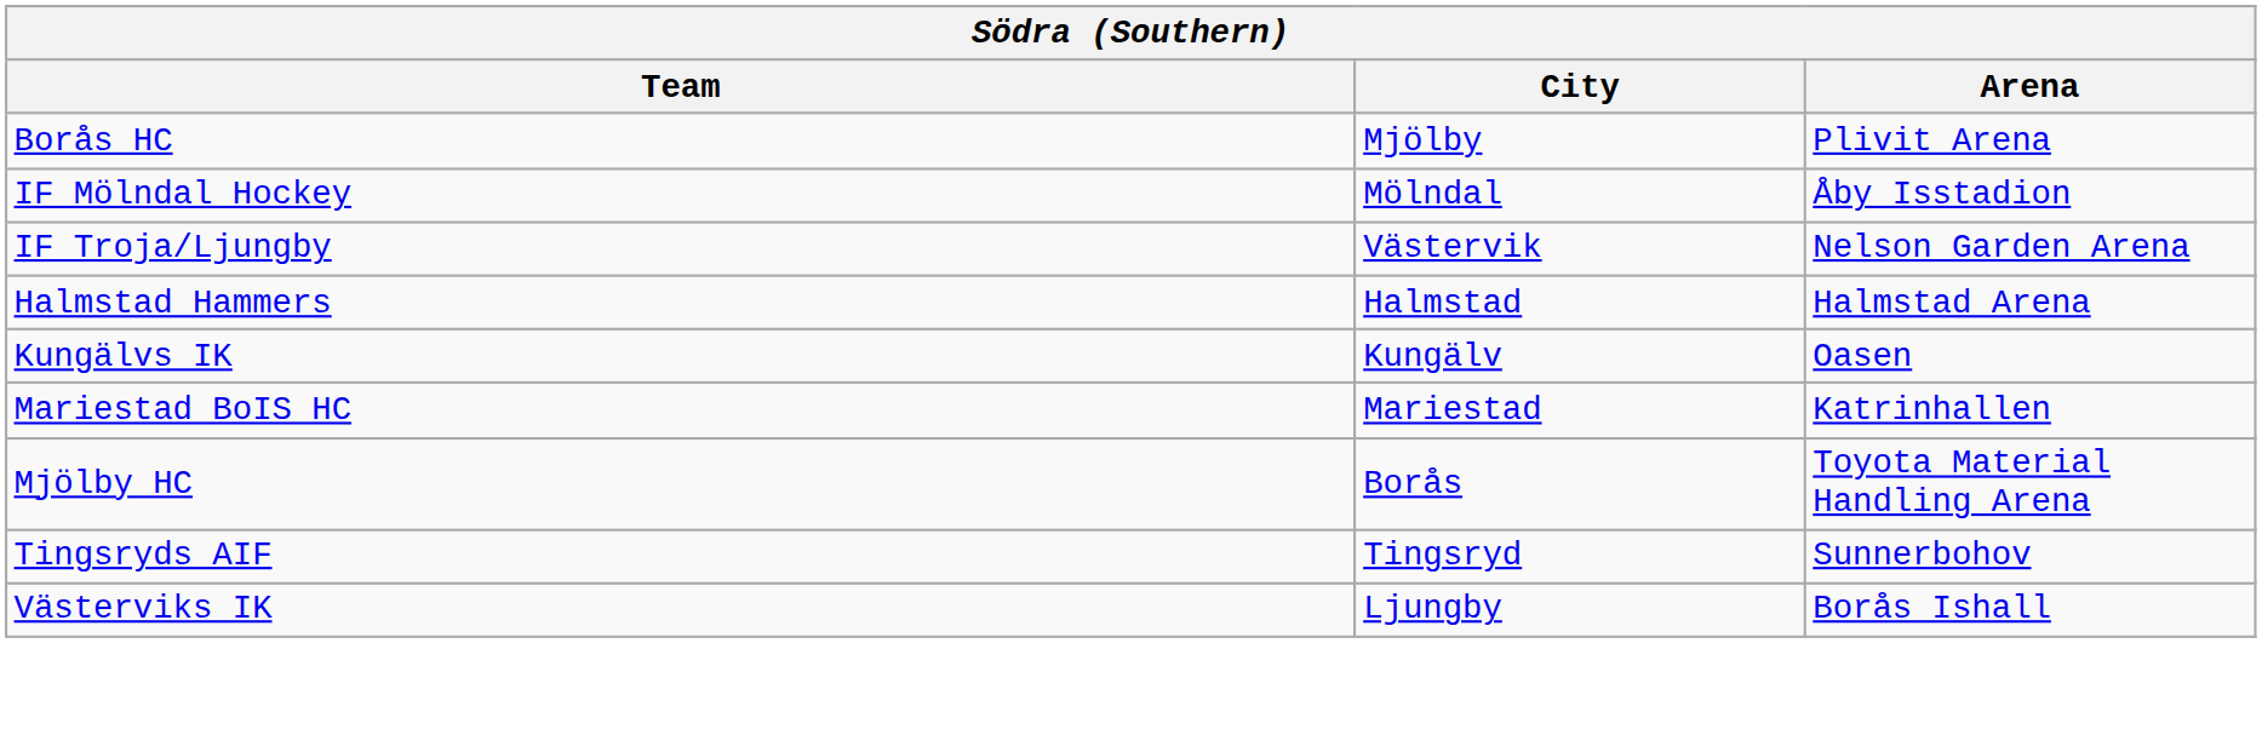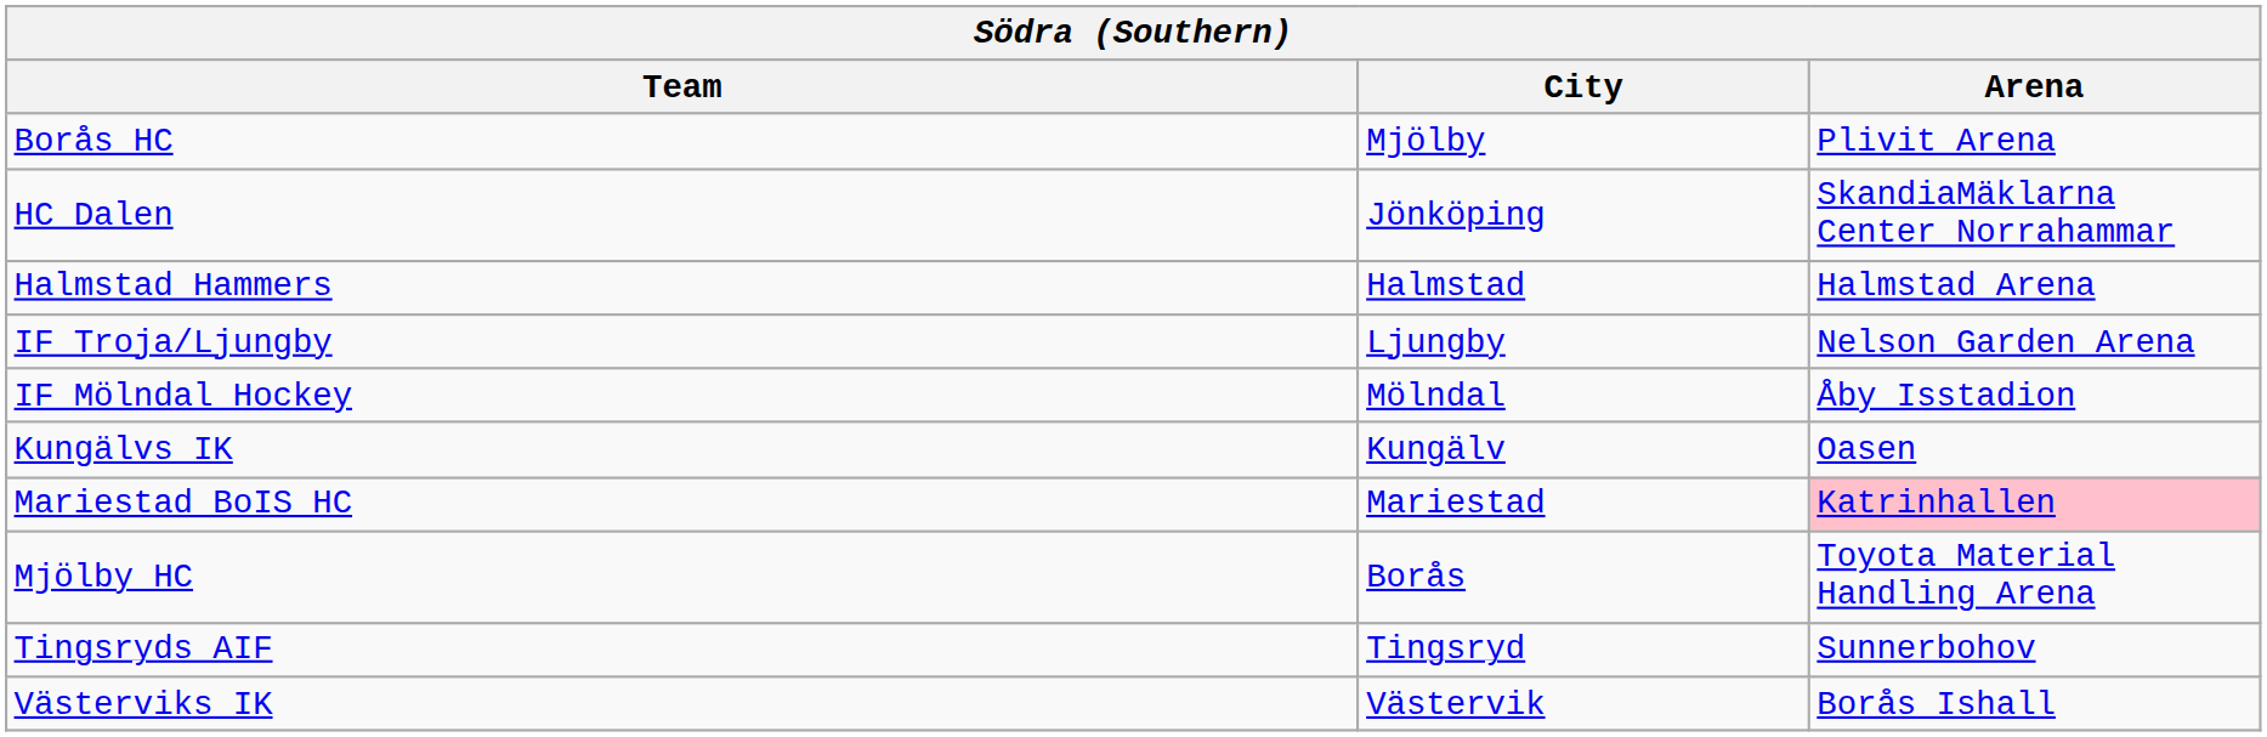+ row: HC Dalen | Jönköping | SkandiaMäklarna Center Norrahammar
rows swapped: IF Mölndal Hockey <-> Halmstad Hammers
IF Troja/Ljungby | City: Västervik -> Ljungby
Mariestad BoIS HC | Arena: no background -> pink background
Västerviks IK | City: Ljungby -> Västervik
